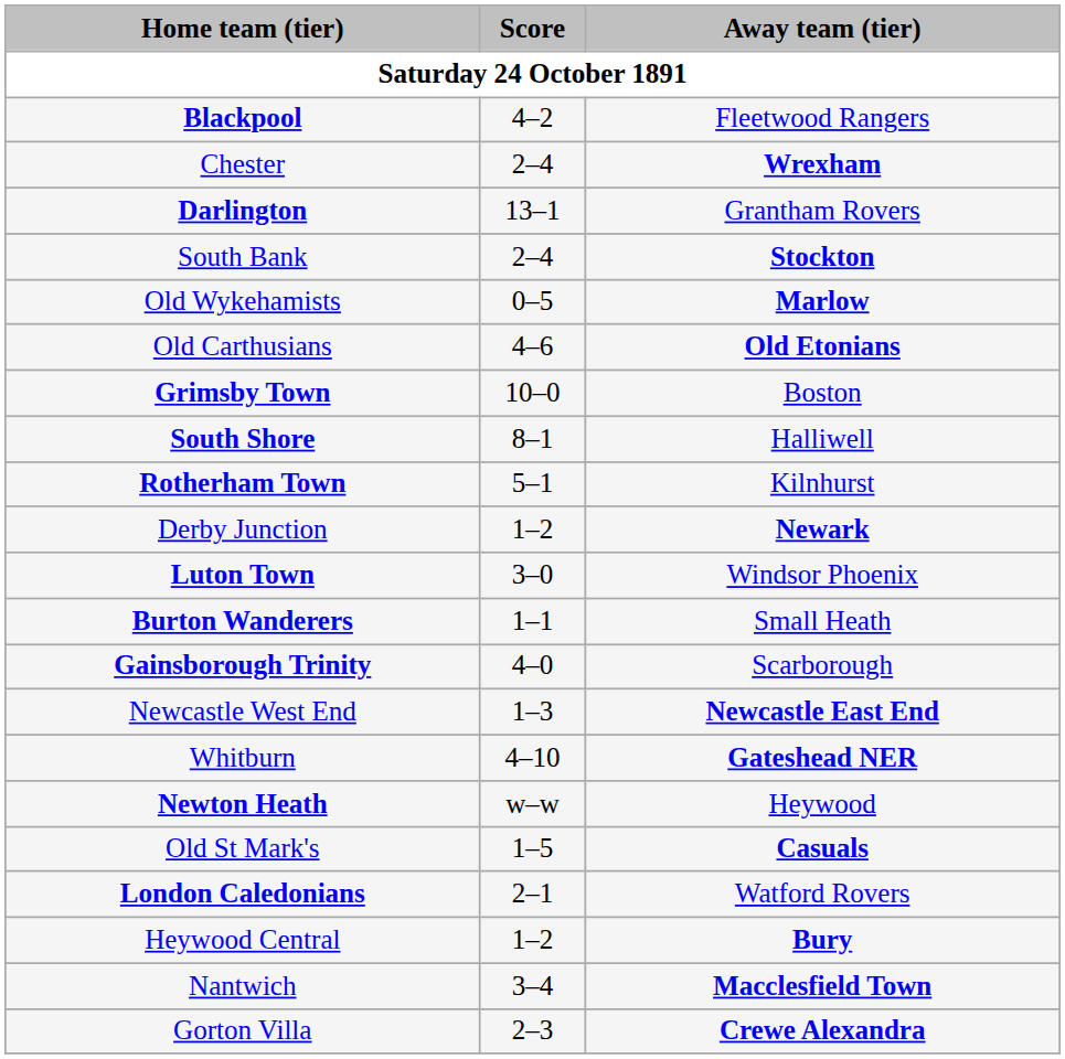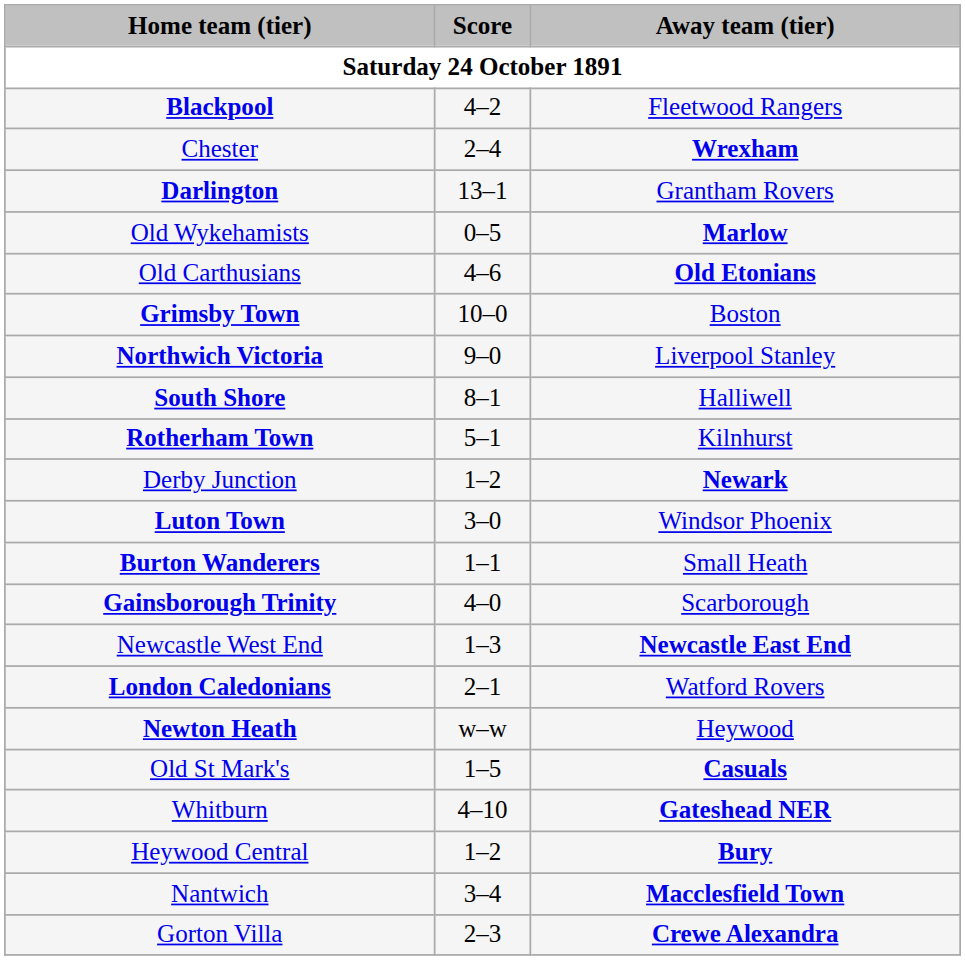- row: South Bank | 2–4 | Stockton
+ row: Northwich Victoria | 9–0 | Liverpool Stanley
rows swapped: London Caledonians <-> Whitburn
